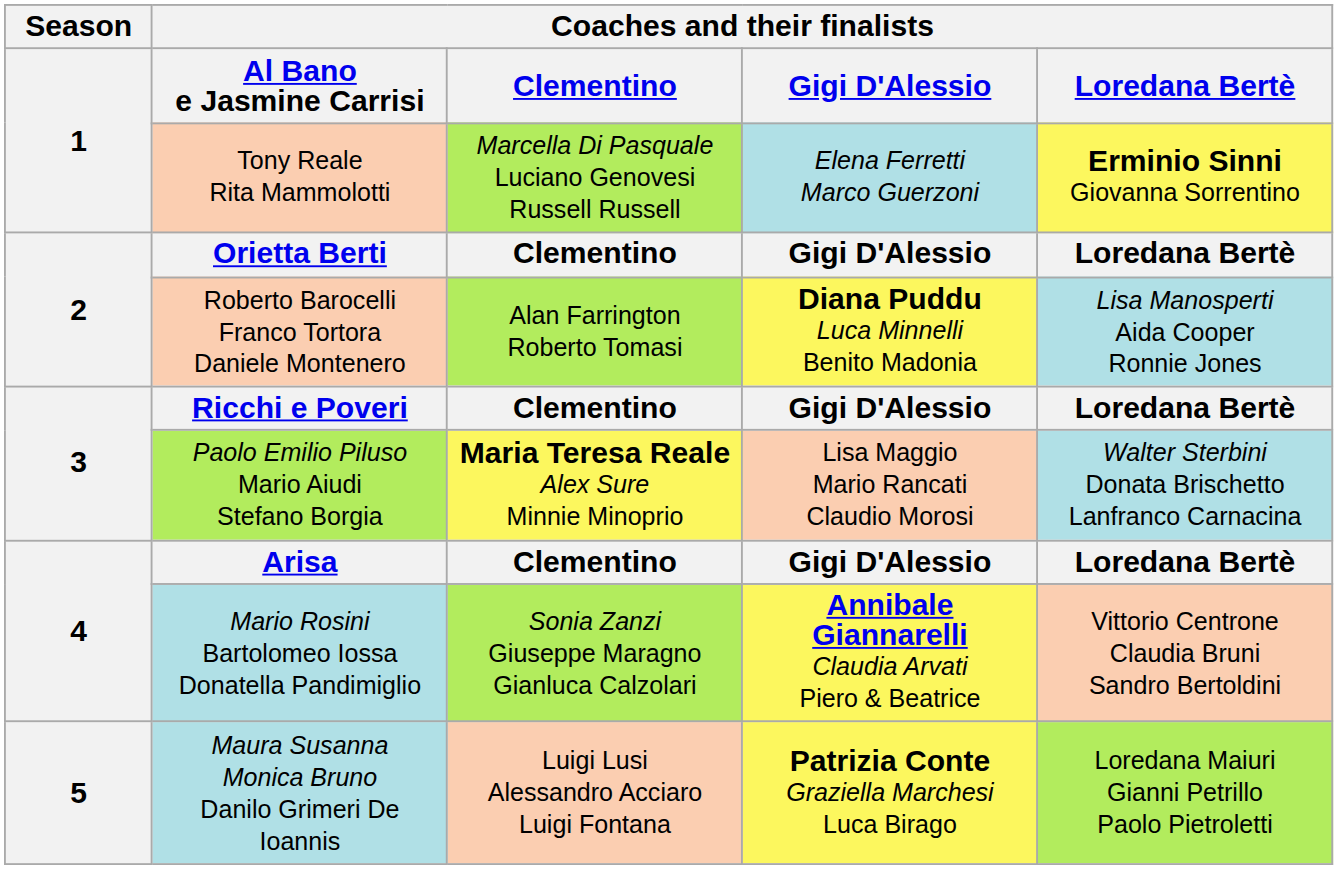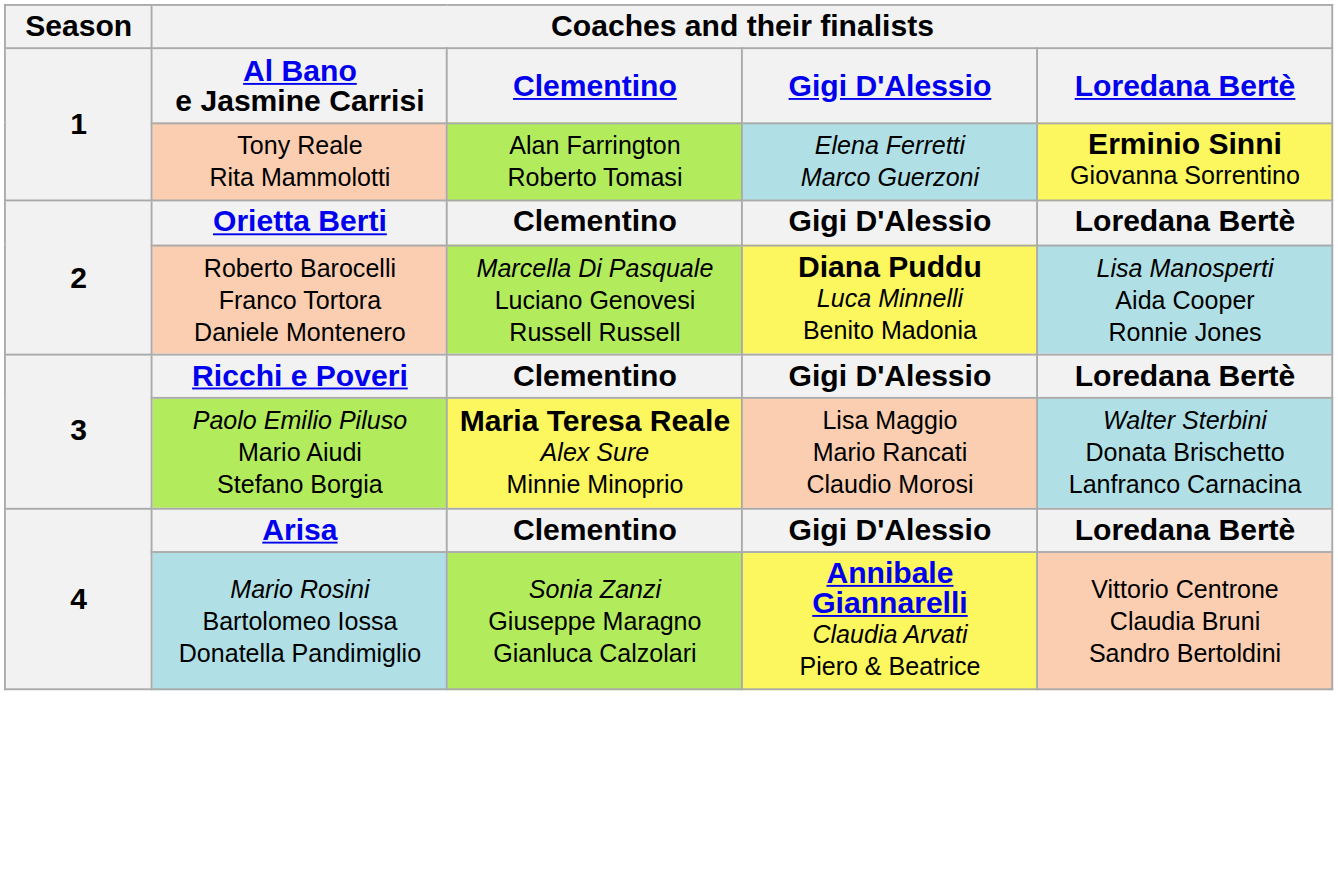Tony Reale Rita Mammolotti | Coaches and their finalists / Clementino: Marcella Di Pasquale Luciano Genovesi Russell Russell -> Alan Farrington Roberto Tomasi
Roberto Barocelli Franco Tortora Daniele Montenero | Coaches and their finalists / Clementino: Alan Farrington Roberto Tomasi -> Marcella Di Pasquale Luciano Genovesi Russell Russell
- row: 5 | Maura Susanna Monica Bruno Danilo Grimeri De Ioannis | Luigi Lusi Alessandro Acciaro Luigi Fontana | Patrizia Conte Graziella Marchesi Luca Birago | Loredana Maiuri Gianni Petrillo Paolo Pietroletti
